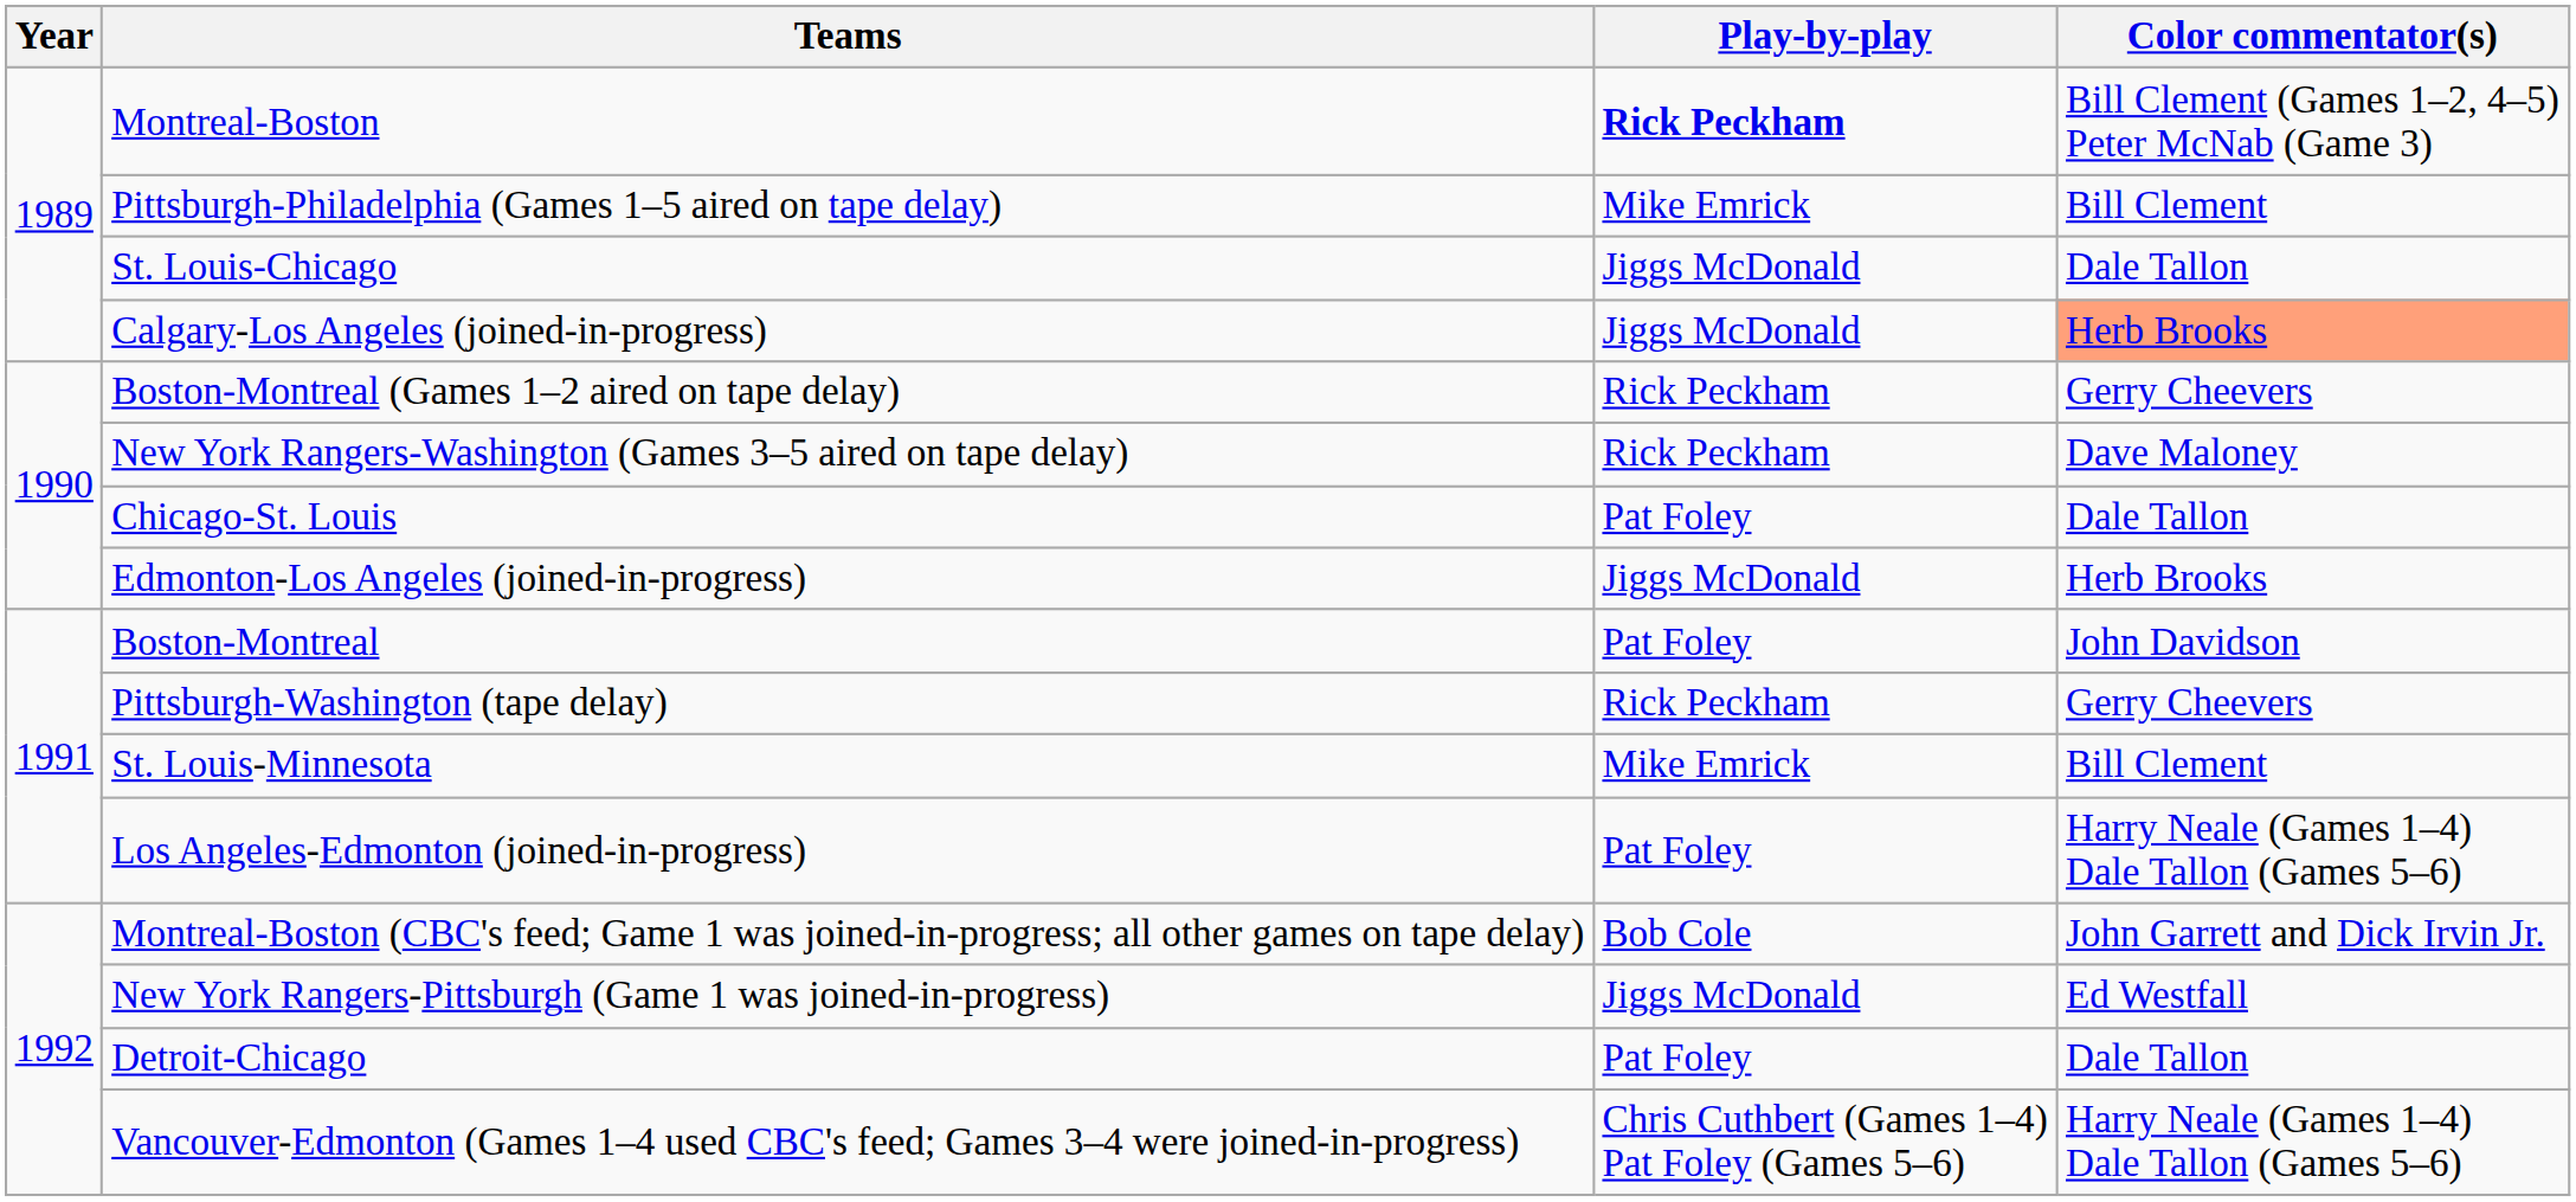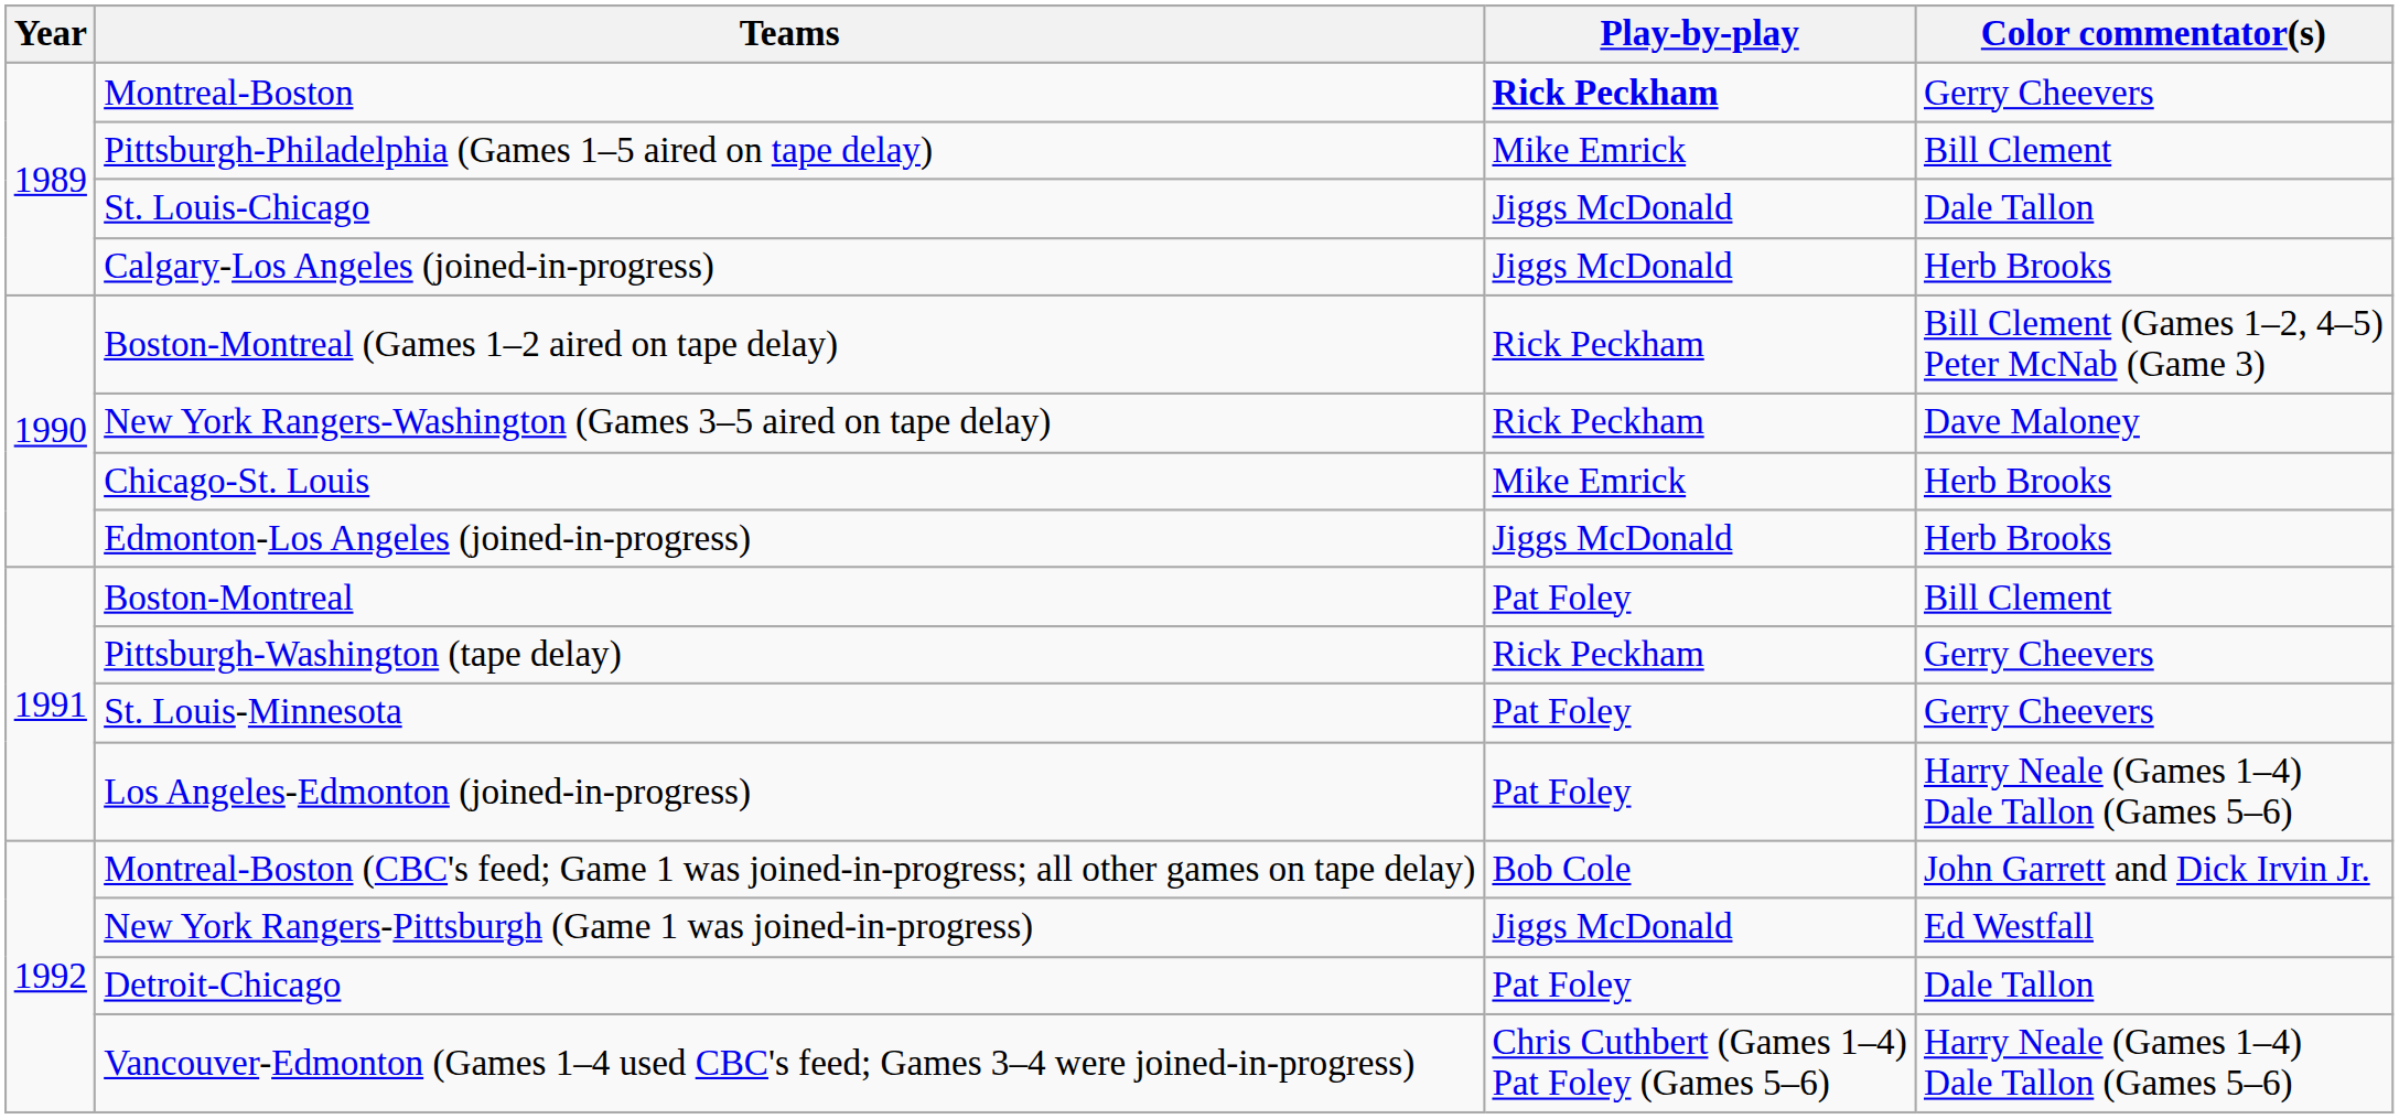Montreal-Boston | Color commentator(s): Bill Clement (Games 1–2, 4–5) Peter McNab (Game 3) -> Gerry Cheevers
Calgary-Los Angeles (joined-in-progress) | Color commentator(s): lightsalmon background -> no background
Boston-Montreal (Games 1–2 aired on tape delay) | Color commentator(s): Gerry Cheevers -> Bill Clement (Games 1–2, 4–5) Peter McNab (Game 3)
Chicago-St. Louis | Play-by-play: Pat Foley -> Mike Emrick
Chicago-St. Louis | Color commentator(s): Dale Tallon -> Herb Brooks
Boston-Montreal | Color commentator(s): John Davidson -> Bill Clement
St. Louis-Minnesota | Play-by-play: Mike Emrick -> Pat Foley
St. Louis-Minnesota | Color commentator(s): Bill Clement -> Gerry Cheevers
